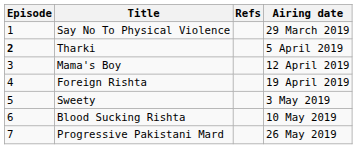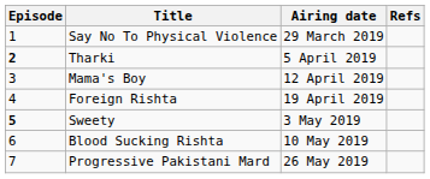columns swapped: Airing date <-> Refs
Sweety | Episode: normal -> bold
